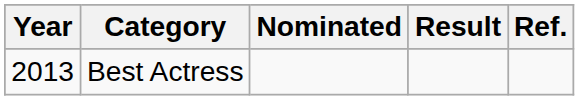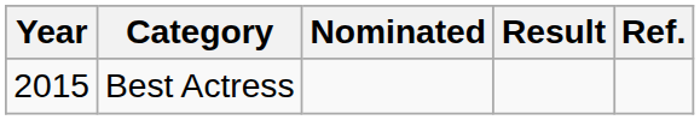Best Actress | Year: 2013 -> 2015
